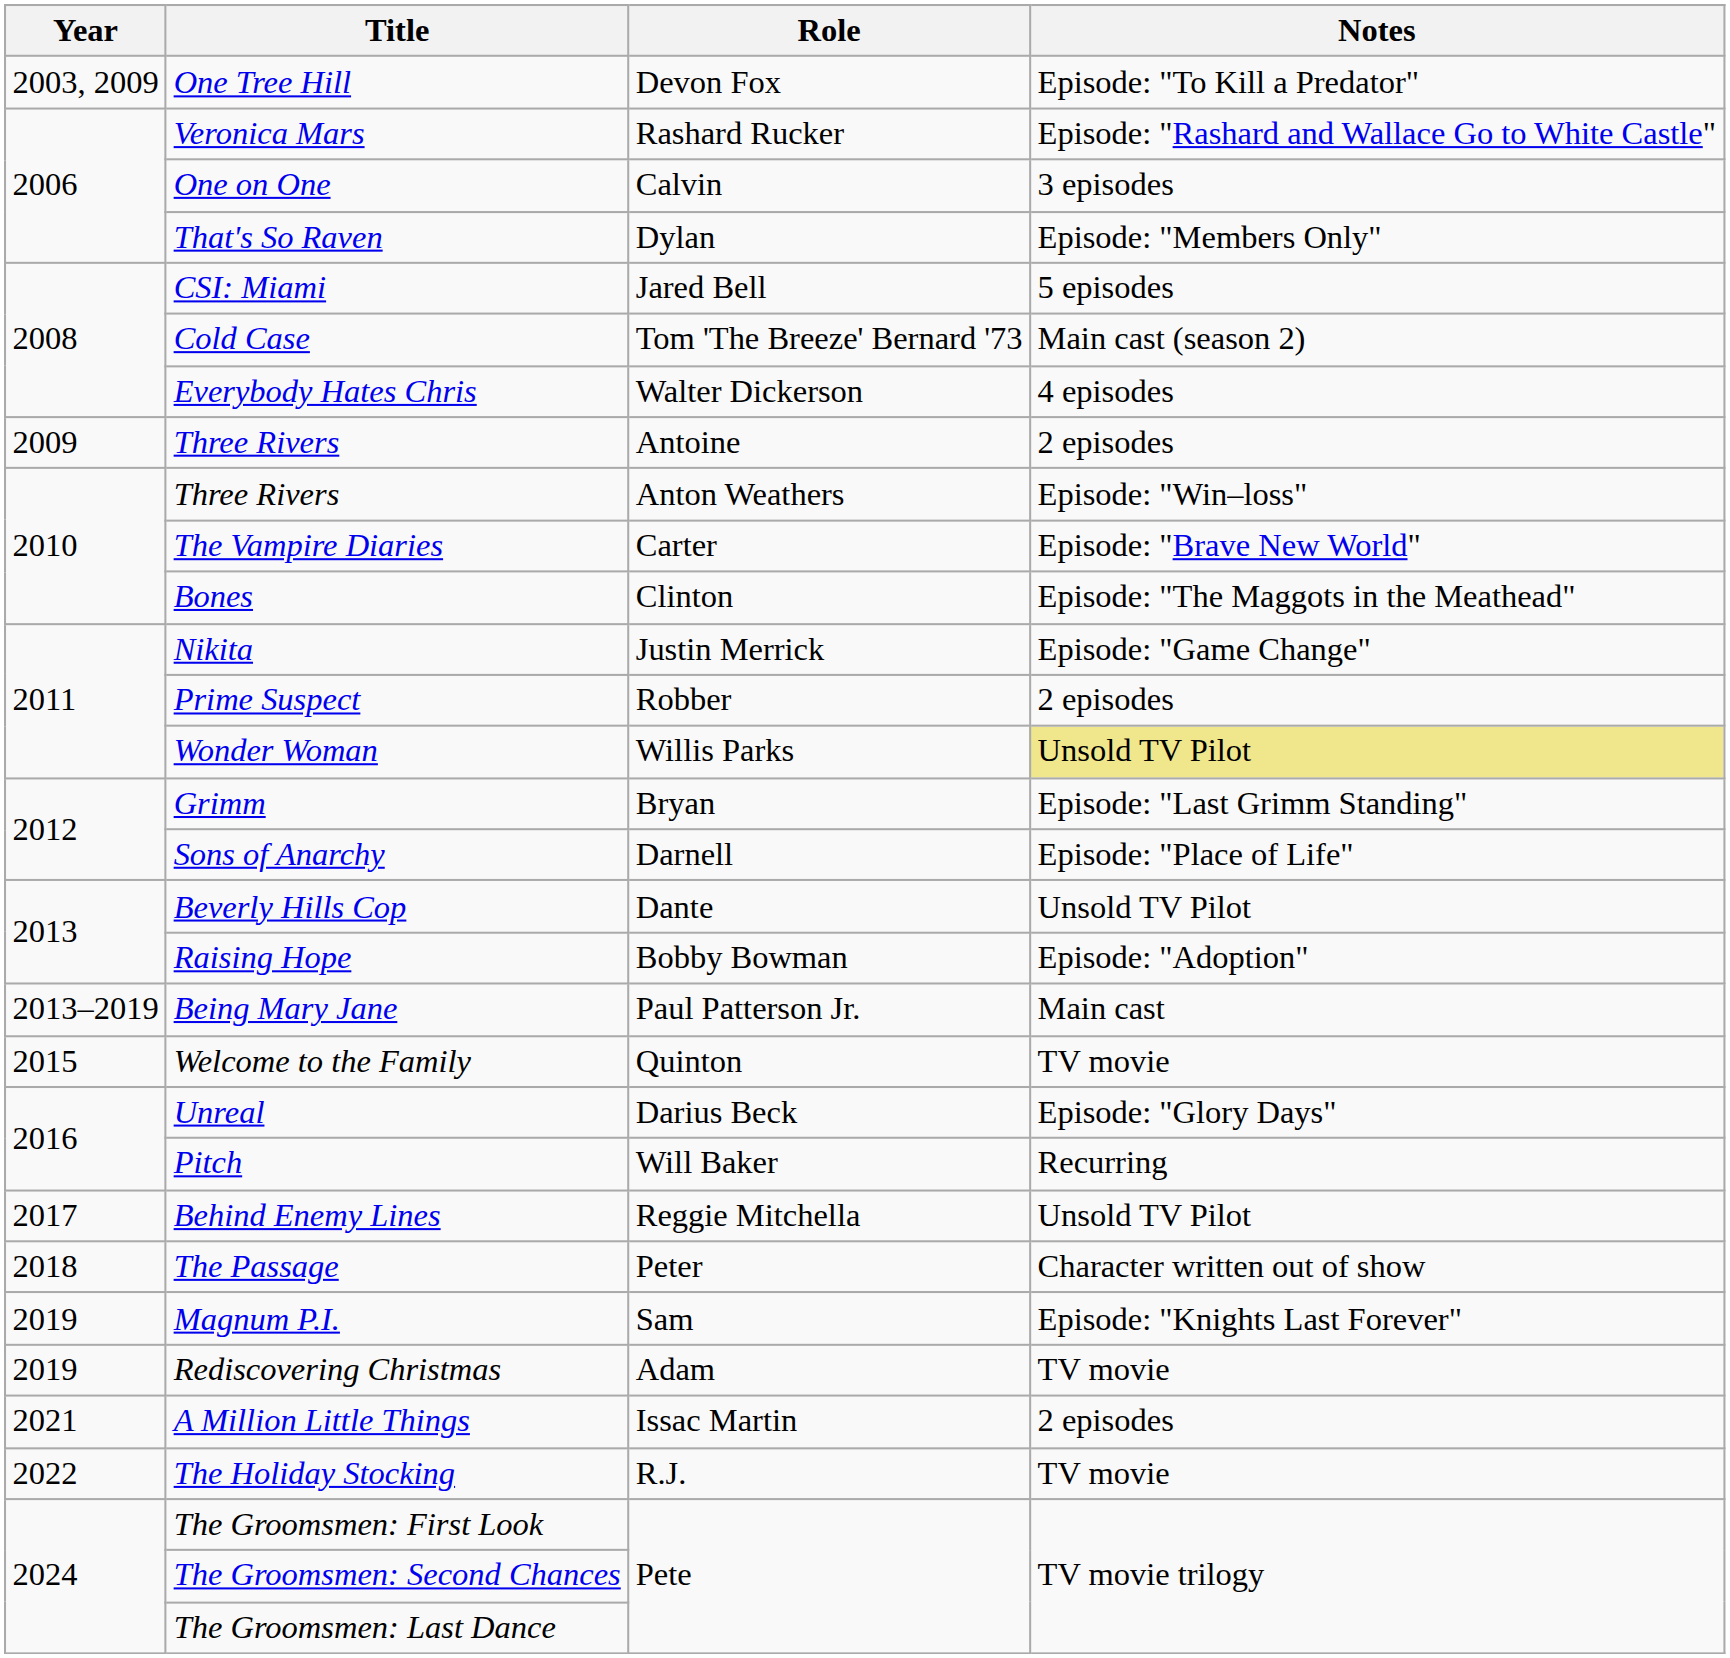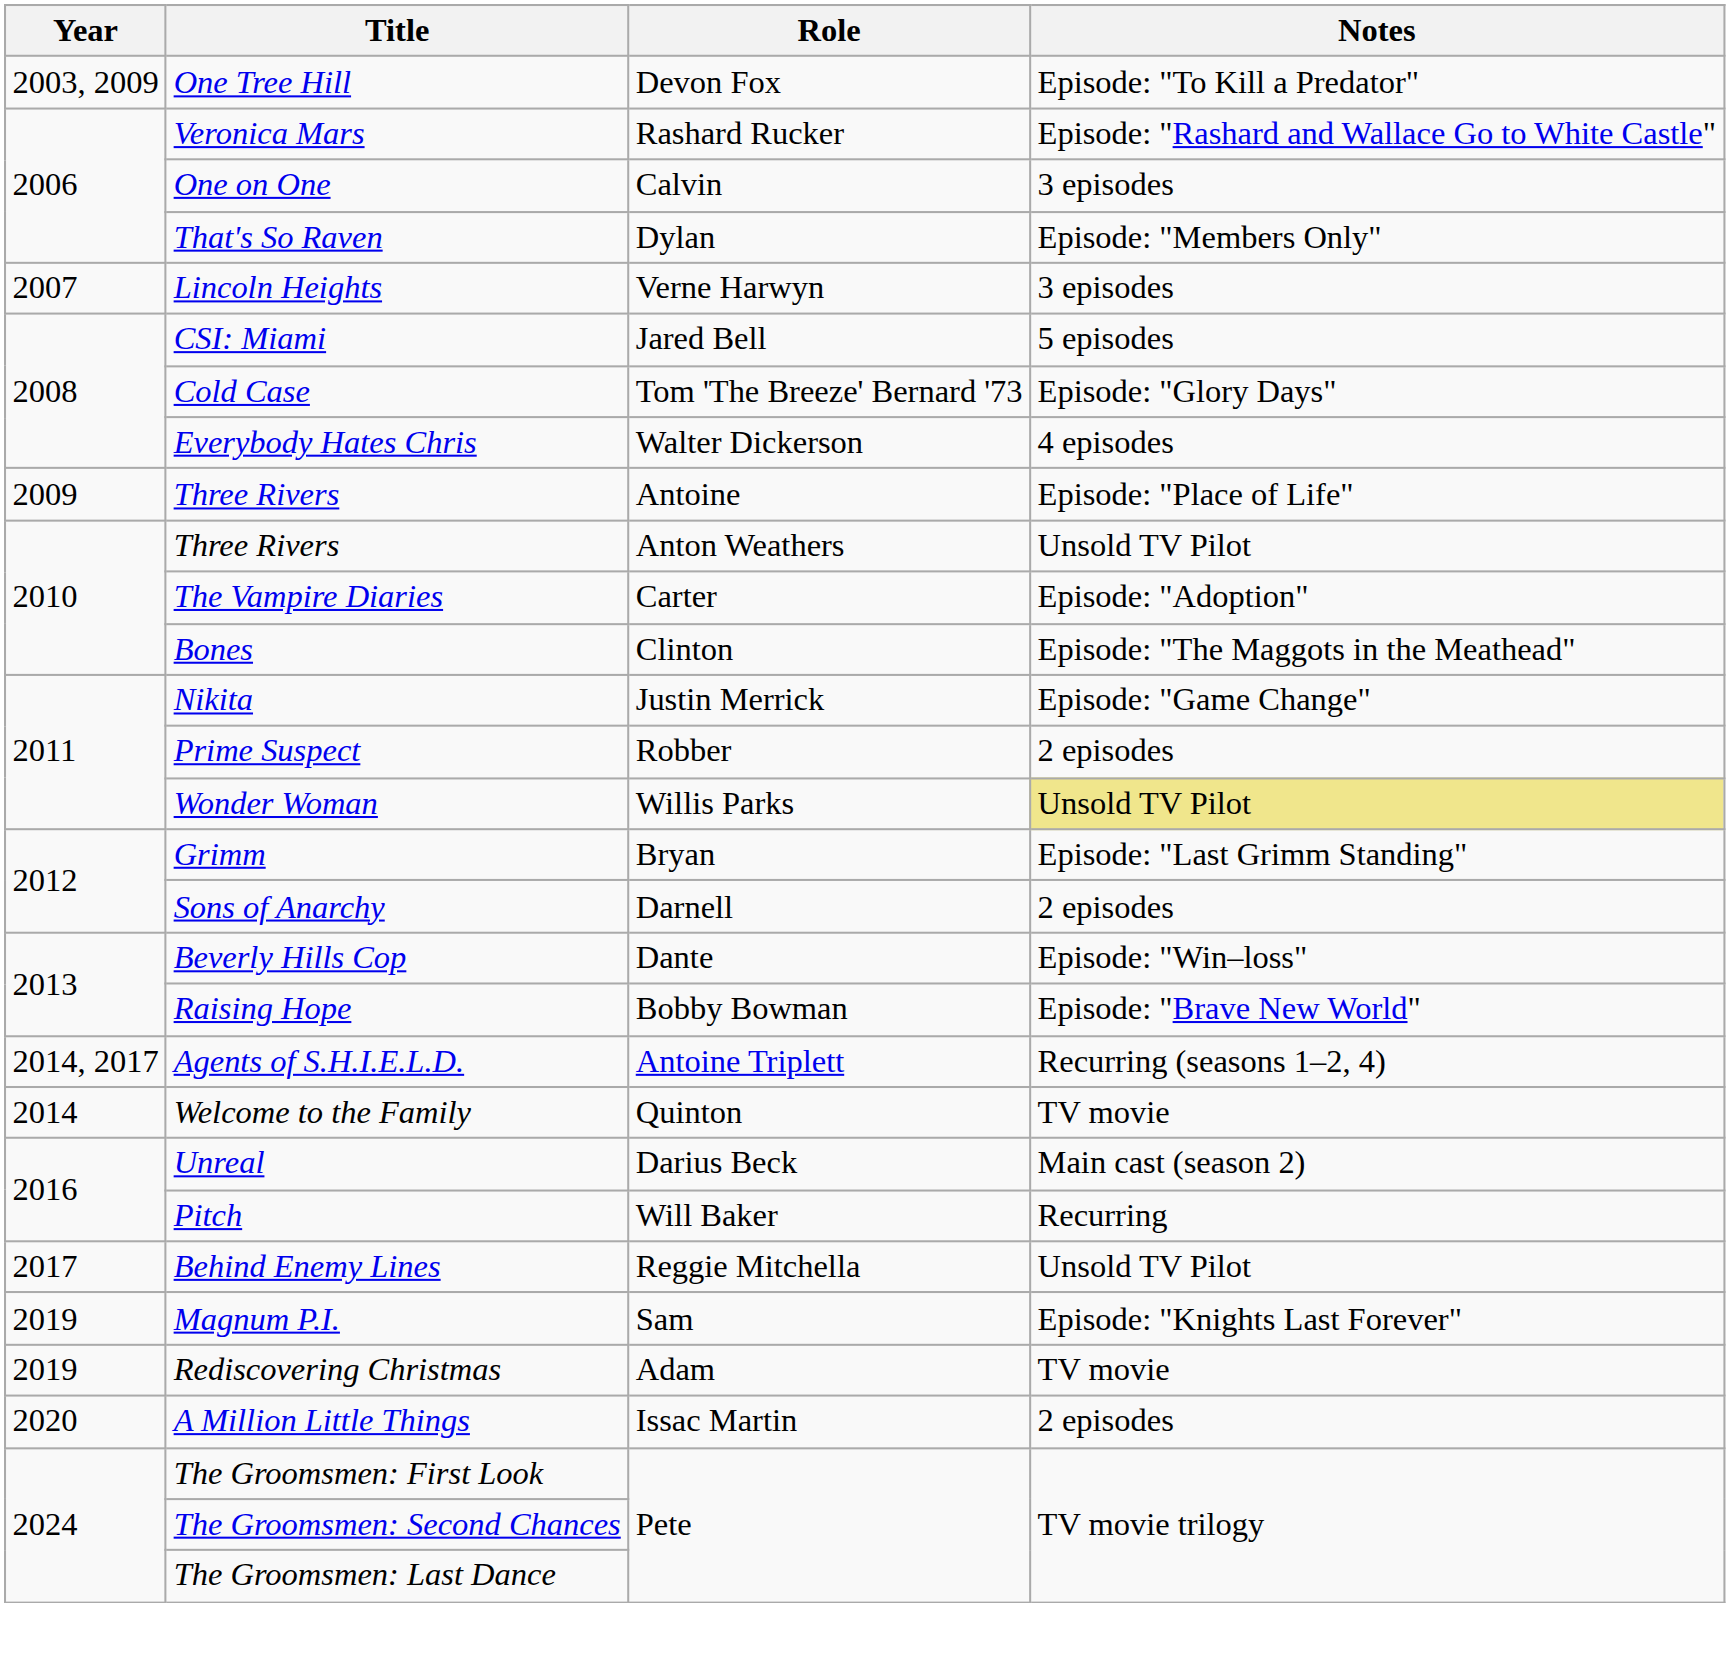+ row: 2007 | Lincoln Heights | Verne Harwyn | 3 episodes
Cold Case | Notes: Main cast (season 2) -> Episode: "Glory Days"
Three Rivers / Antoine | Notes: 2 episodes -> Episode: "Place of Life"
Three Rivers / Anton Weathers | Notes: Episode: "Win–loss" -> Unsold TV Pilot
The Vampire Diaries | Notes: Episode: "Brave New World" -> Episode: "Adoption"
Sons of Anarchy | Notes: Episode: "Place of Life" -> 2 episodes
Beverly Hills Cop | Notes: Unsold TV Pilot -> Episode: "Win–loss"
Raising Hope | Notes: Episode: "Adoption" -> Episode: "Brave New World"
- row: 2013–2019 | Being Mary Jane | Paul Patterson Jr. | Main cast
+ row: 2014, 2017 | Agents of S.H.I.E.L.D. | Antoine Triplett | Recurring (seasons 1–2, 4)
Welcome to the Family | Year: 2015 -> 2014
Unreal | Notes: Episode: "Glory Days" -> Main cast (season 2)
- row: 2018 | The Passage | Peter | Character written out of show
A Million Little Things | Year: 2021 -> 2020
- row: 2022 | The Holiday Stocking | R.J. | TV movie
